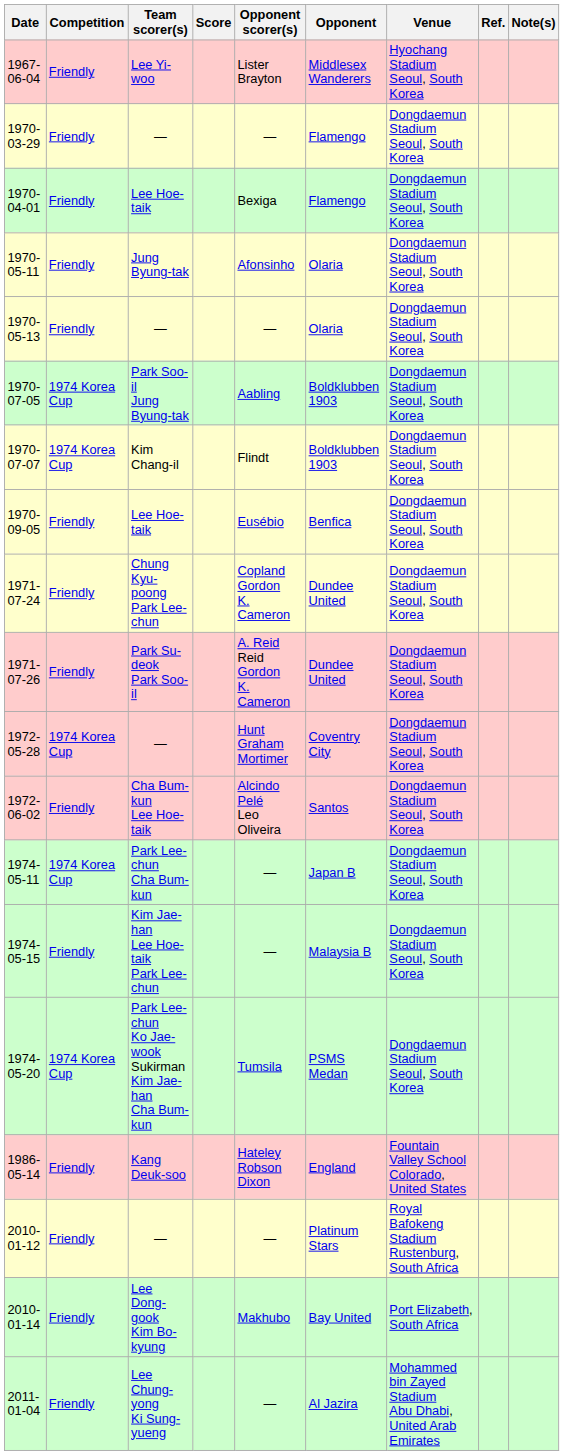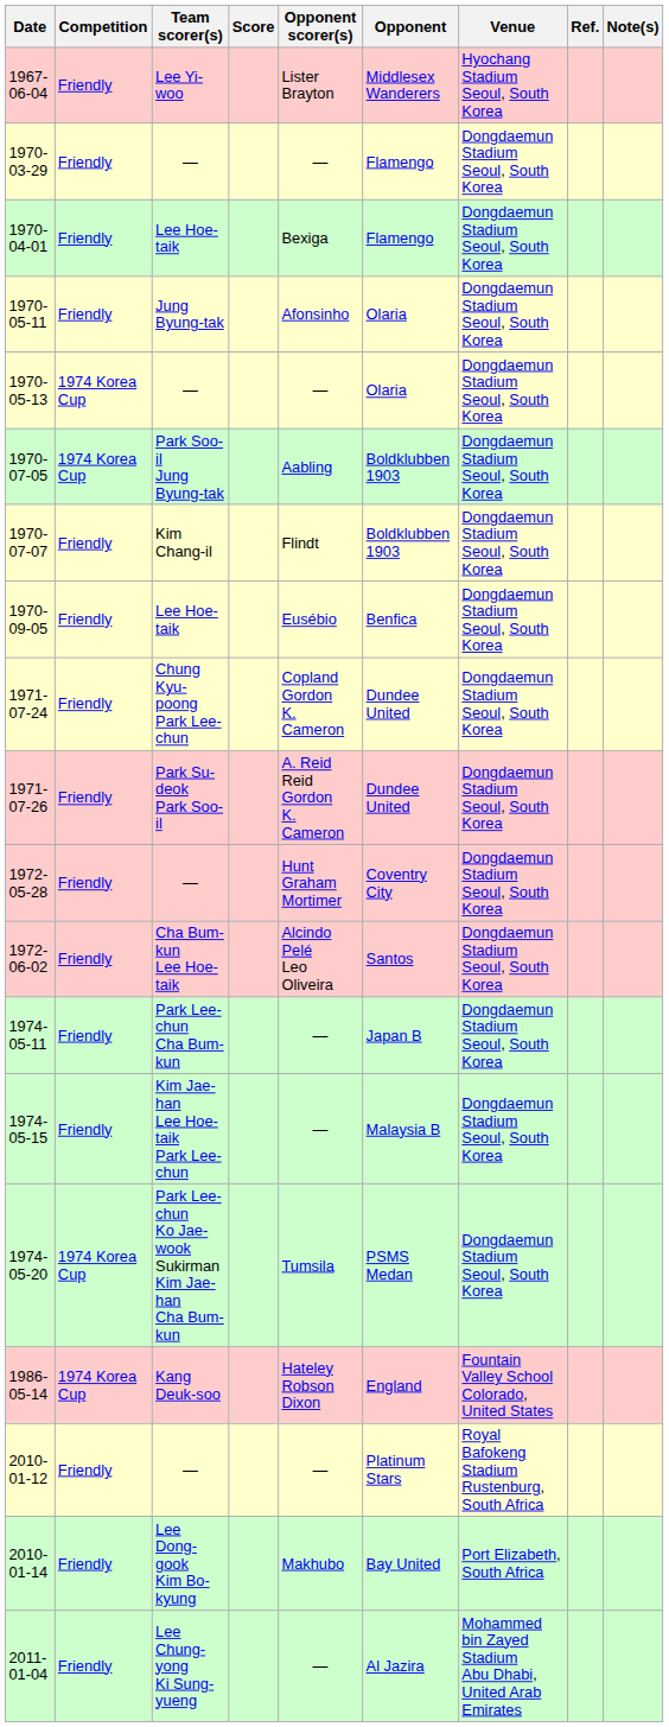1970-05-13 | Competition: Friendly -> 1974 Korea Cup
1970-07-07 | Competition: 1974 Korea Cup -> Friendly
1972-05-28 | Competition: 1974 Korea Cup -> Friendly
1974-05-11 | Competition: 1974 Korea Cup -> Friendly
1986-05-14 | Competition: Friendly -> 1974 Korea Cup
